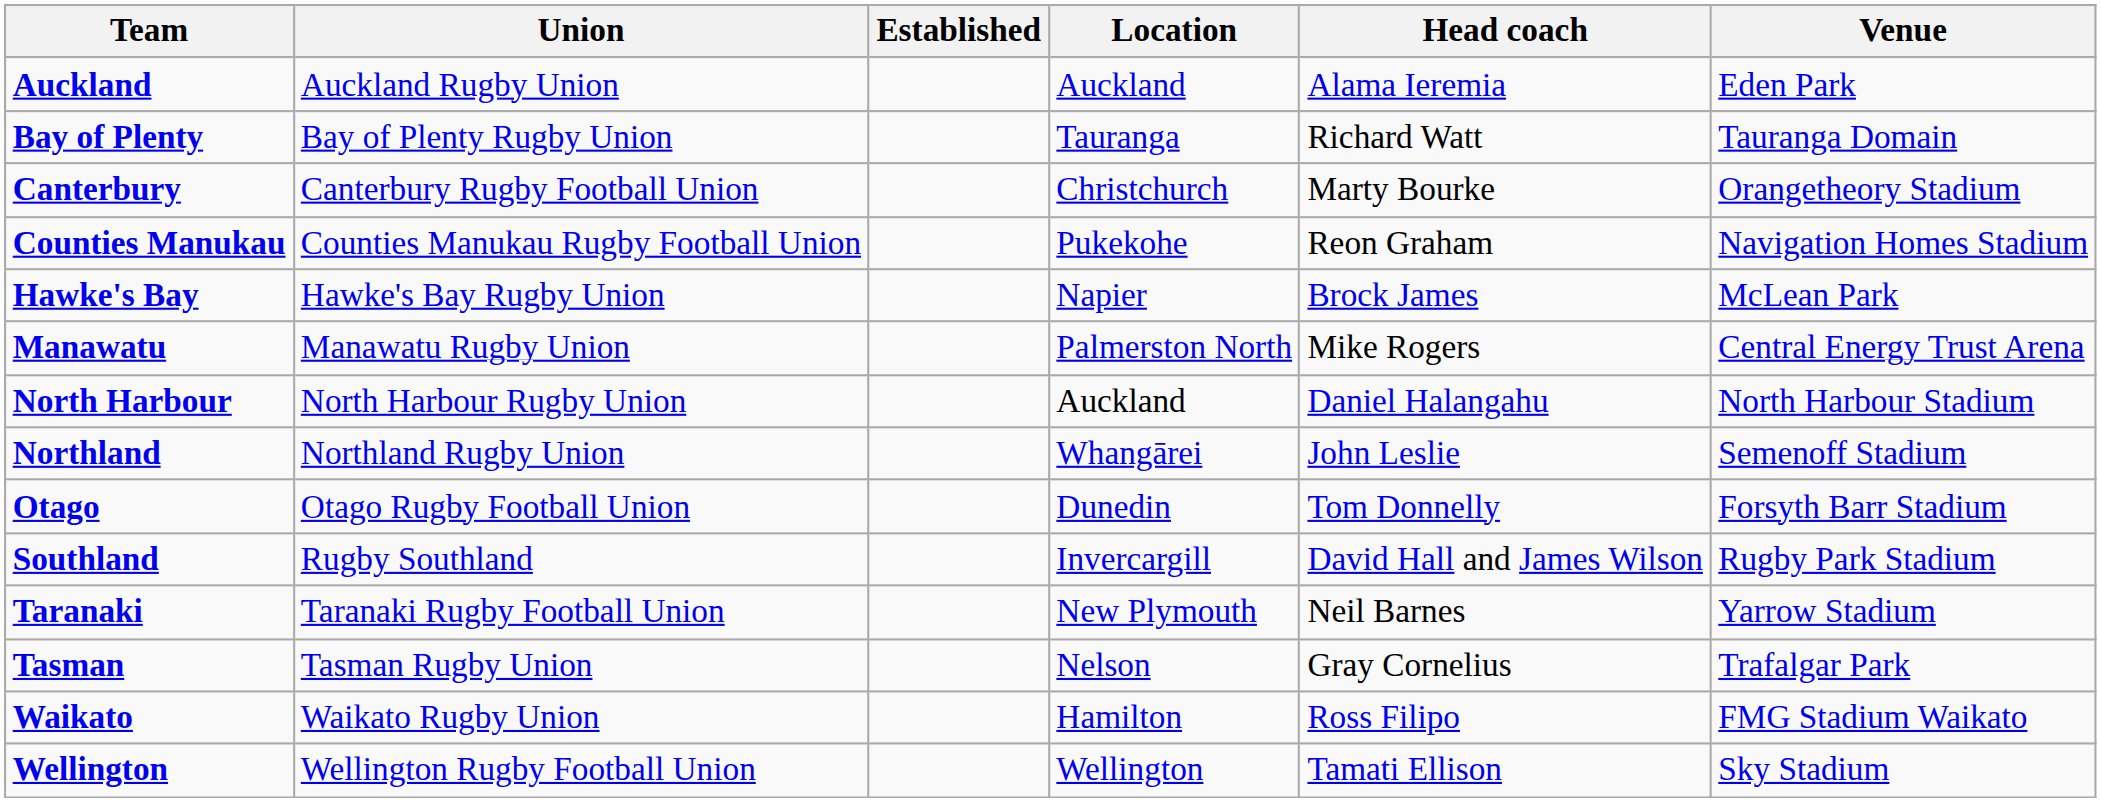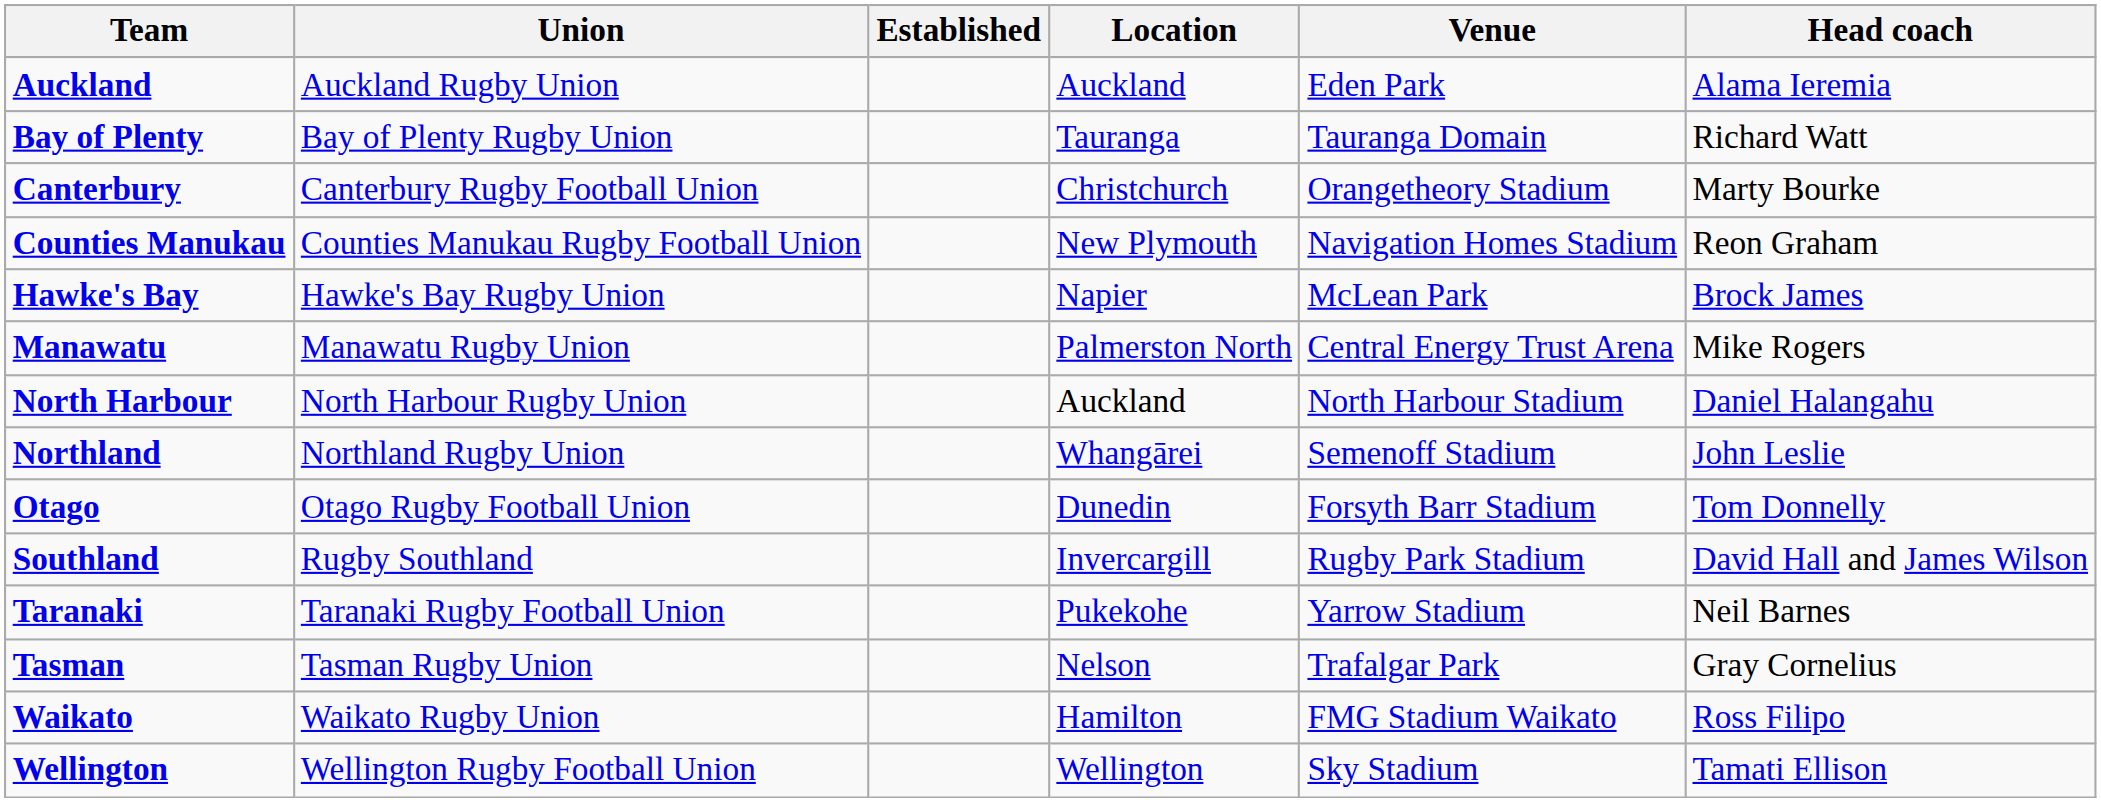columns swapped: Venue <-> Head coach
Counties Manukau | Location: Pukekohe -> New Plymouth
Taranaki | Location: New Plymouth -> Pukekohe
